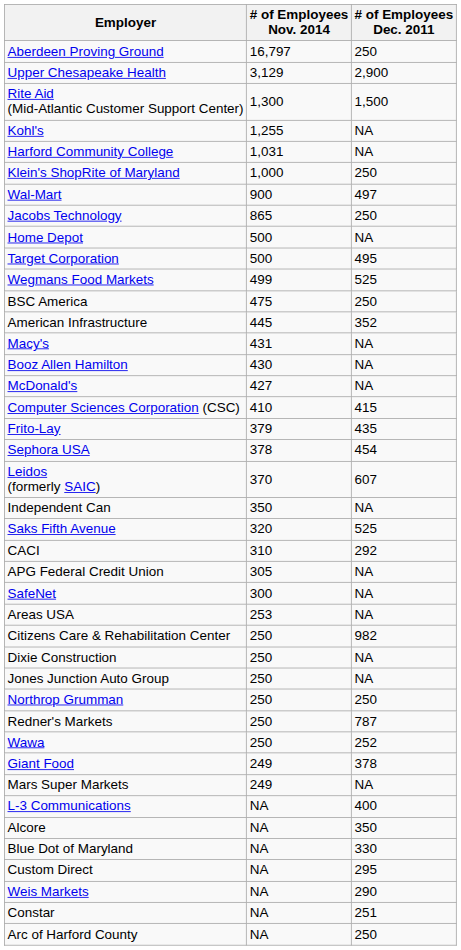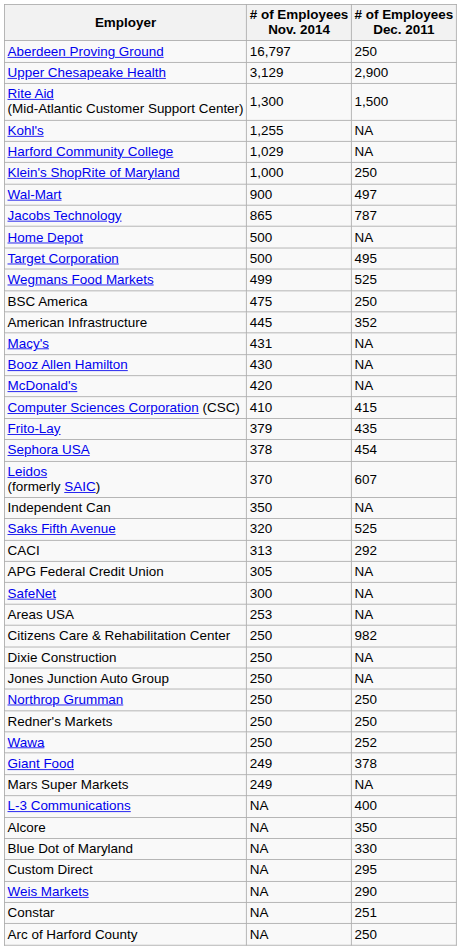Harford Community College | # of Employees Nov. 2014: 1,031 -> 1,029
Jacobs Technology | # of Employees Dec. 2011: 250 -> 787
McDonald's | # of Employees Nov. 2014: 427 -> 420
CACI | # of Employees Nov. 2014: 310 -> 313
Redner's Markets | # of Employees Dec. 2011: 787 -> 250
